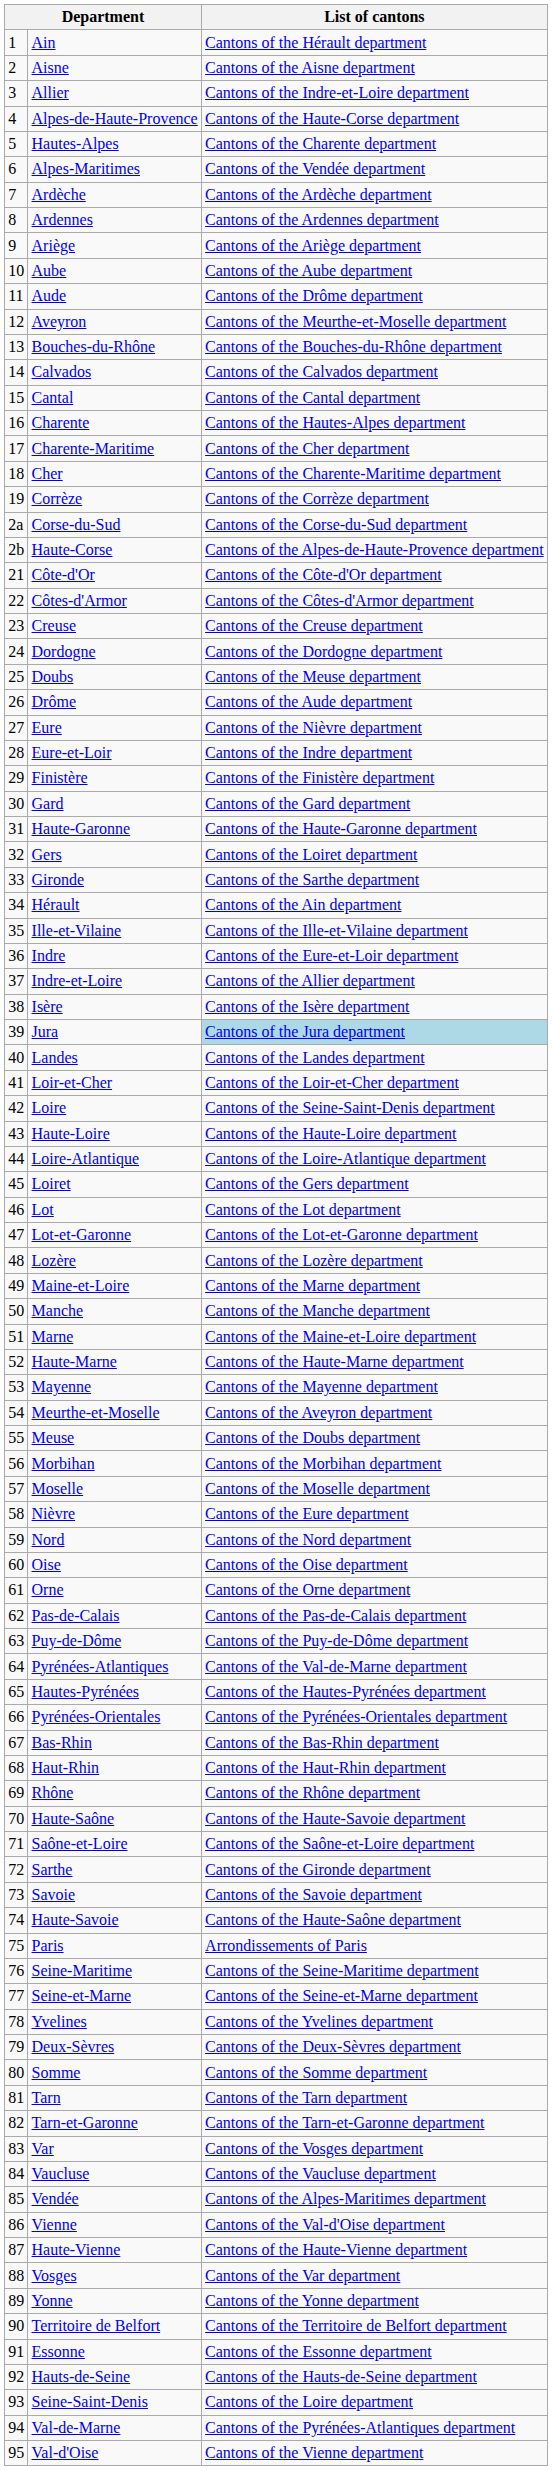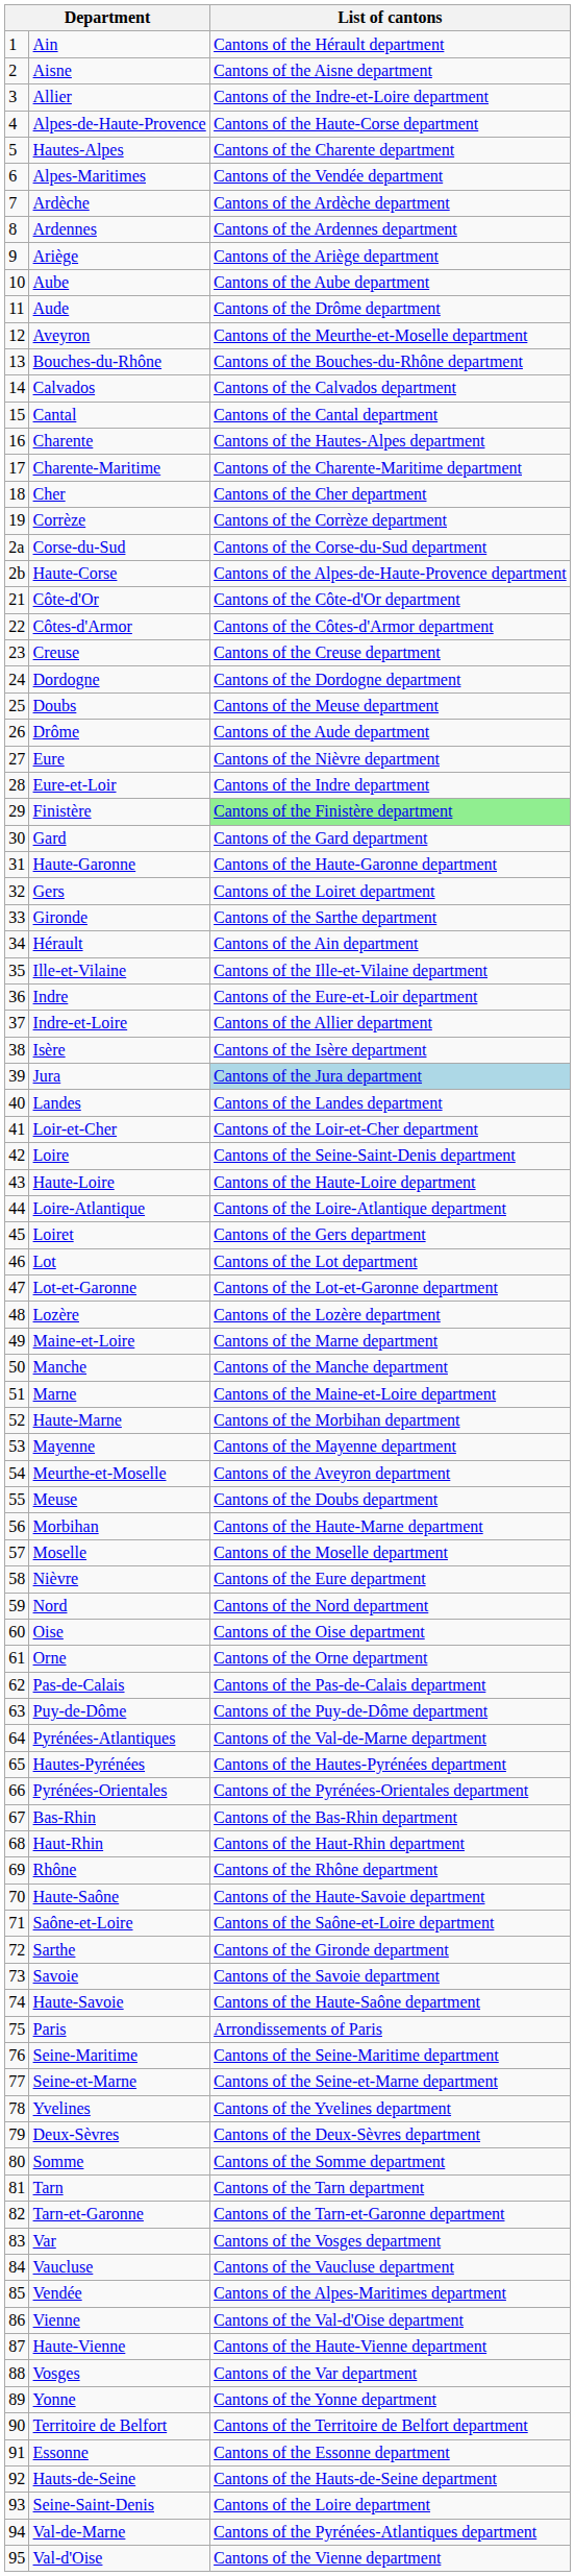Charente-Maritime | List of cantons: Cantons of the Cher department -> Cantons of the Charente-Maritime department
Cher | List of cantons: Cantons of the Charente-Maritime department -> Cantons of the Cher department
Finistère | List of cantons: no background -> lightgreen background
Haute-Marne | List of cantons: Cantons of the Haute-Marne department -> Cantons of the Morbihan department
Morbihan | List of cantons: Cantons of the Morbihan department -> Cantons of the Haute-Marne department
